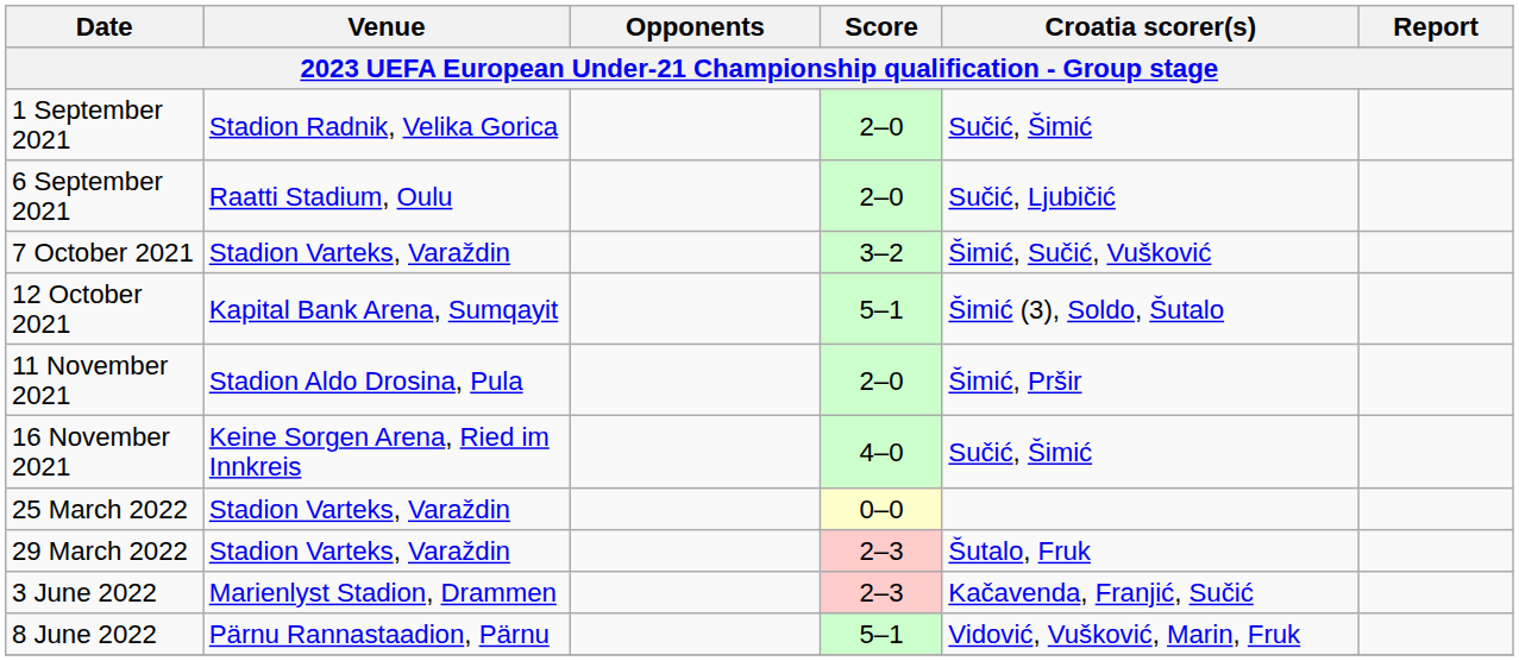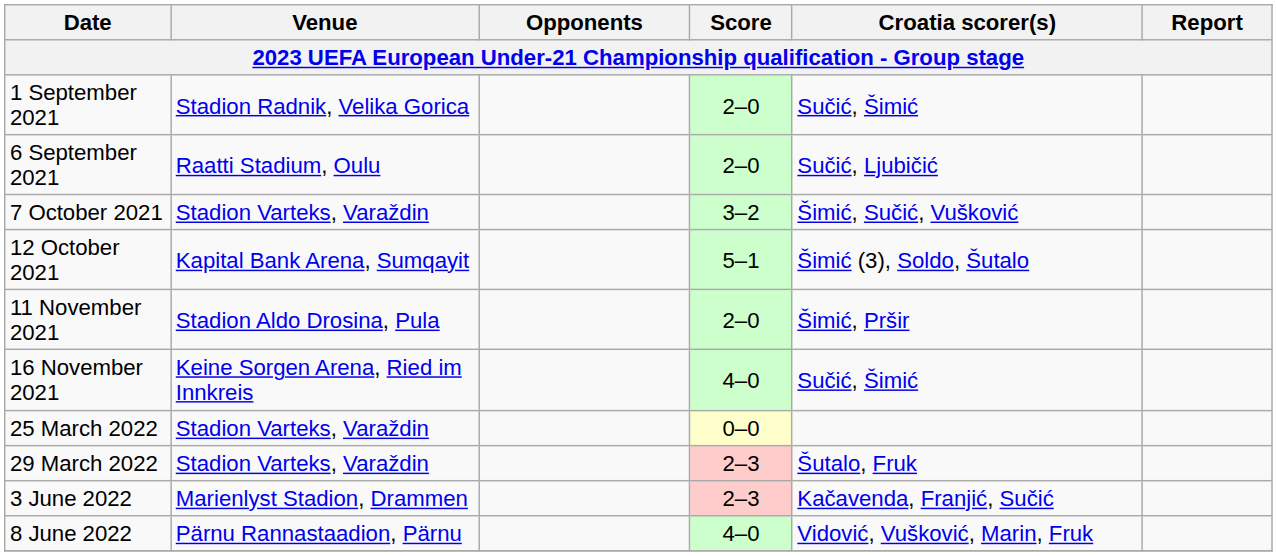8 June 2022 | Score: 5–1 -> 4–0
